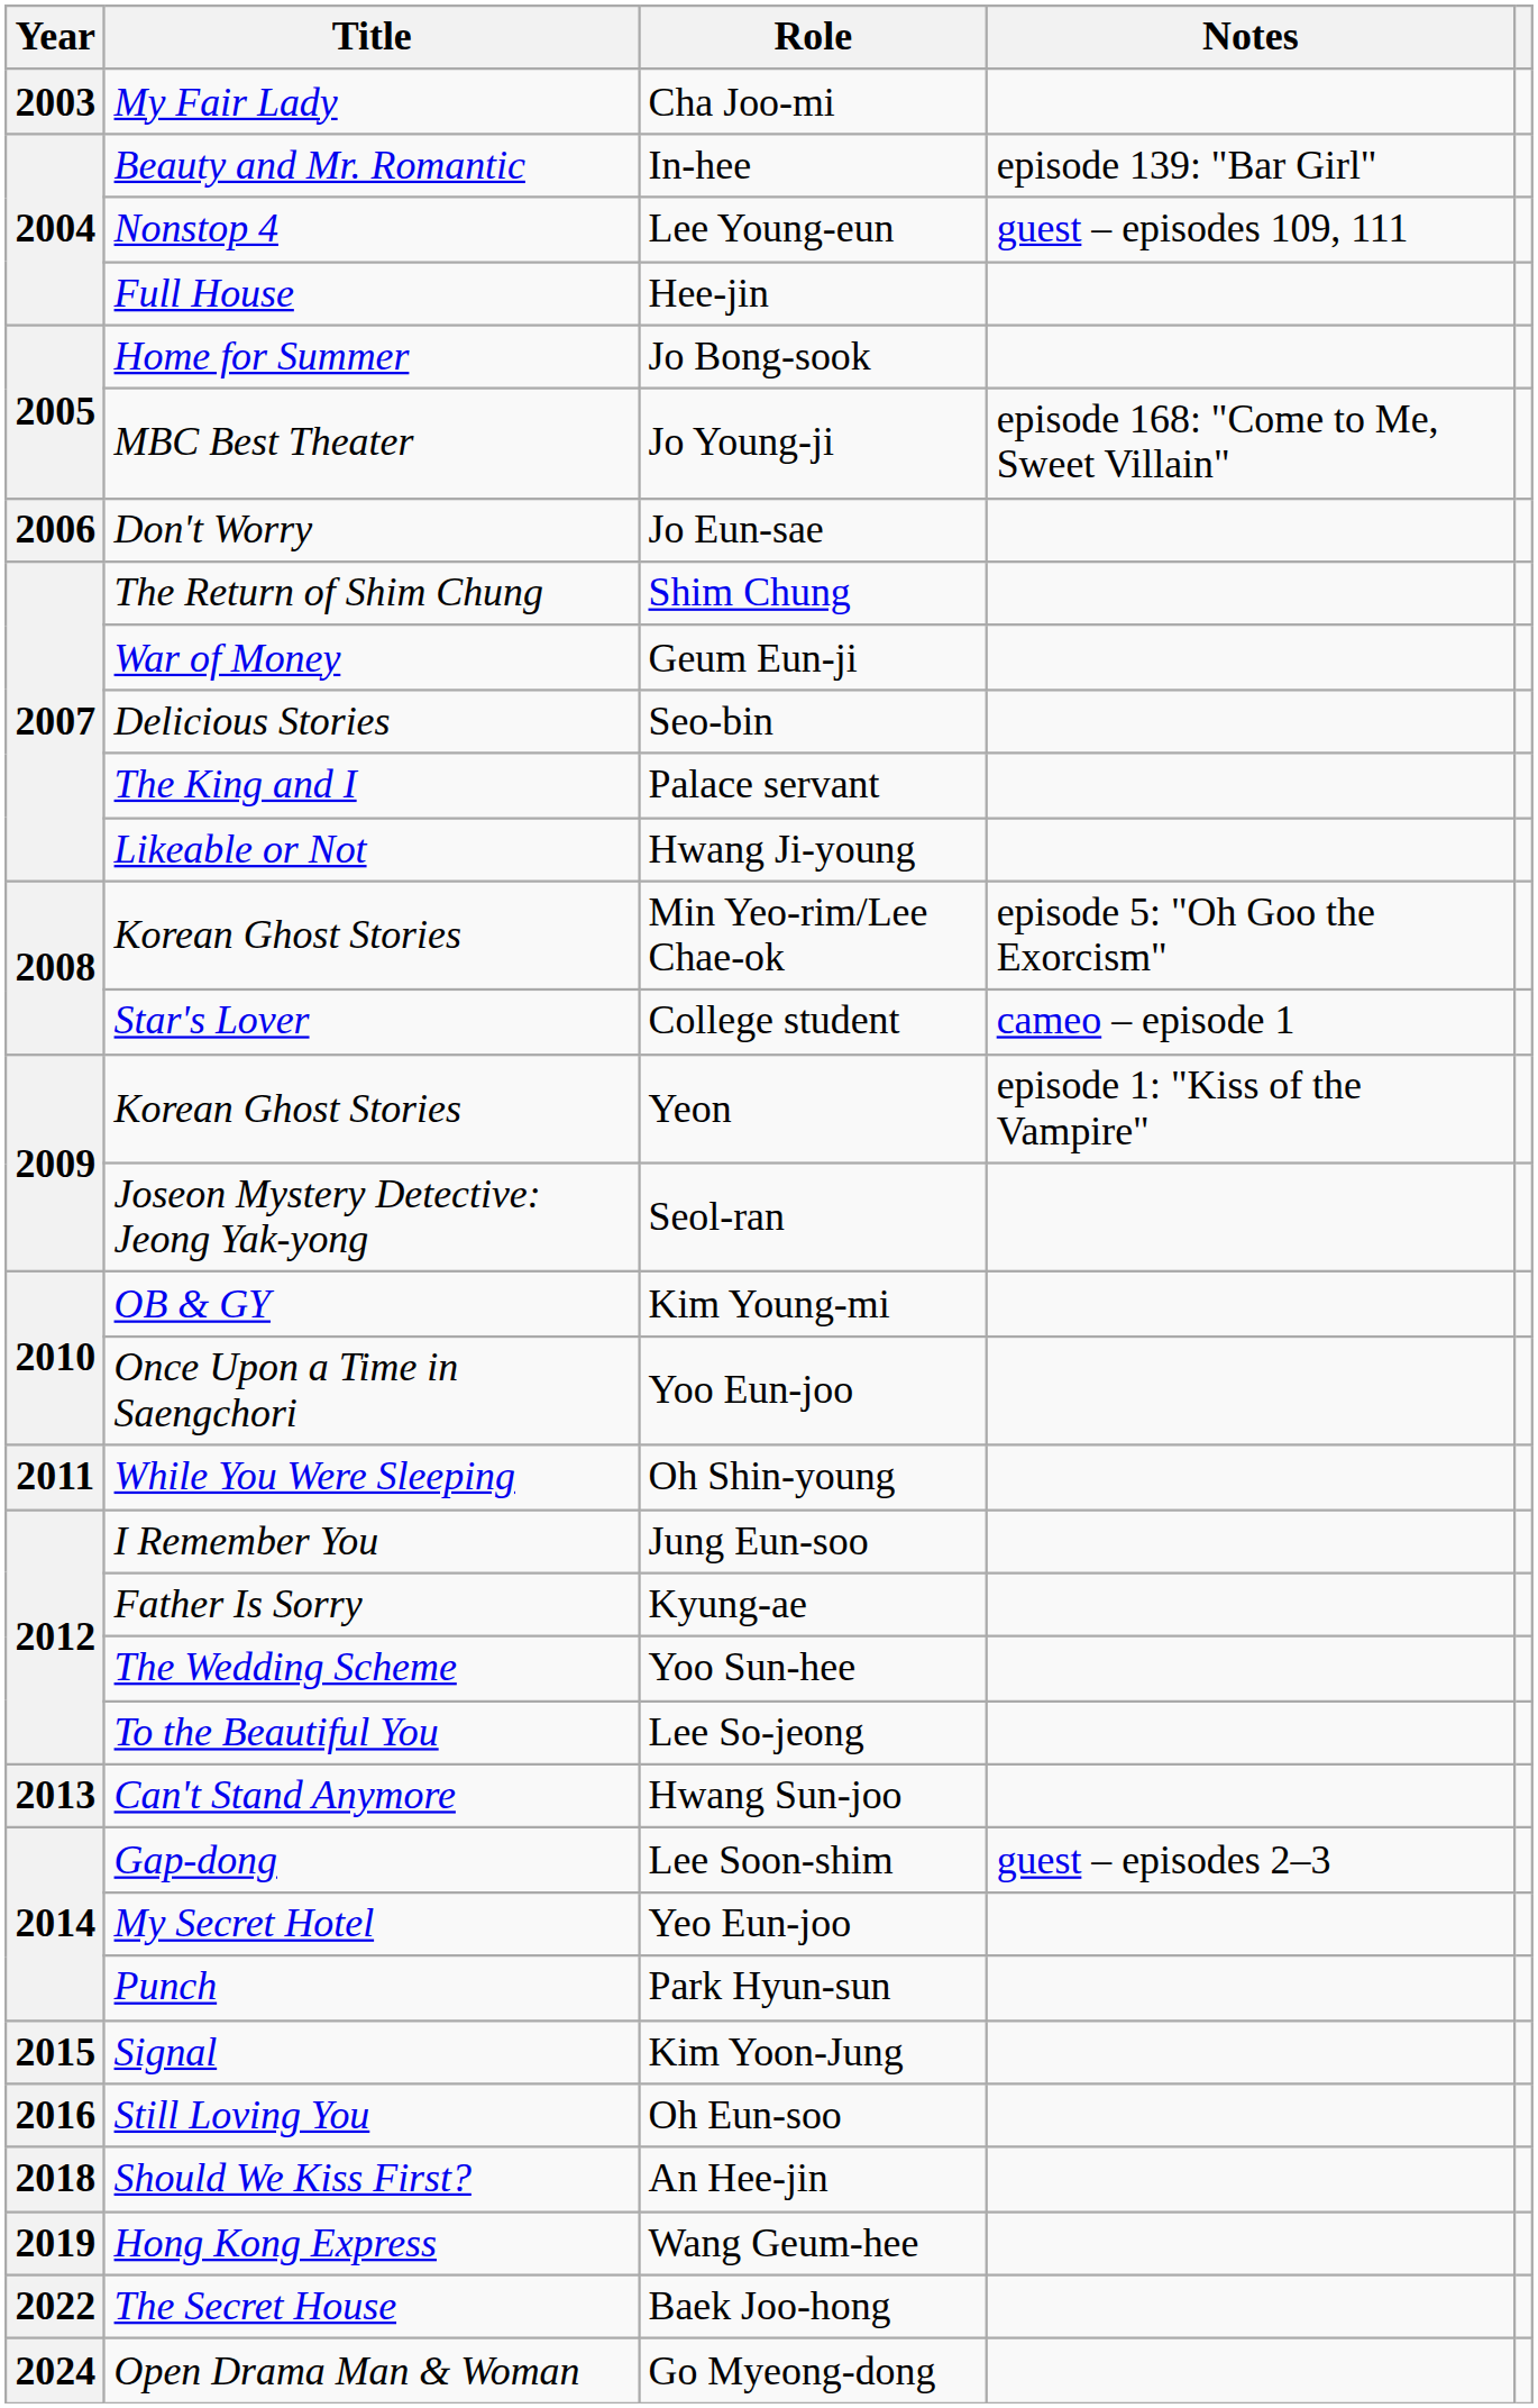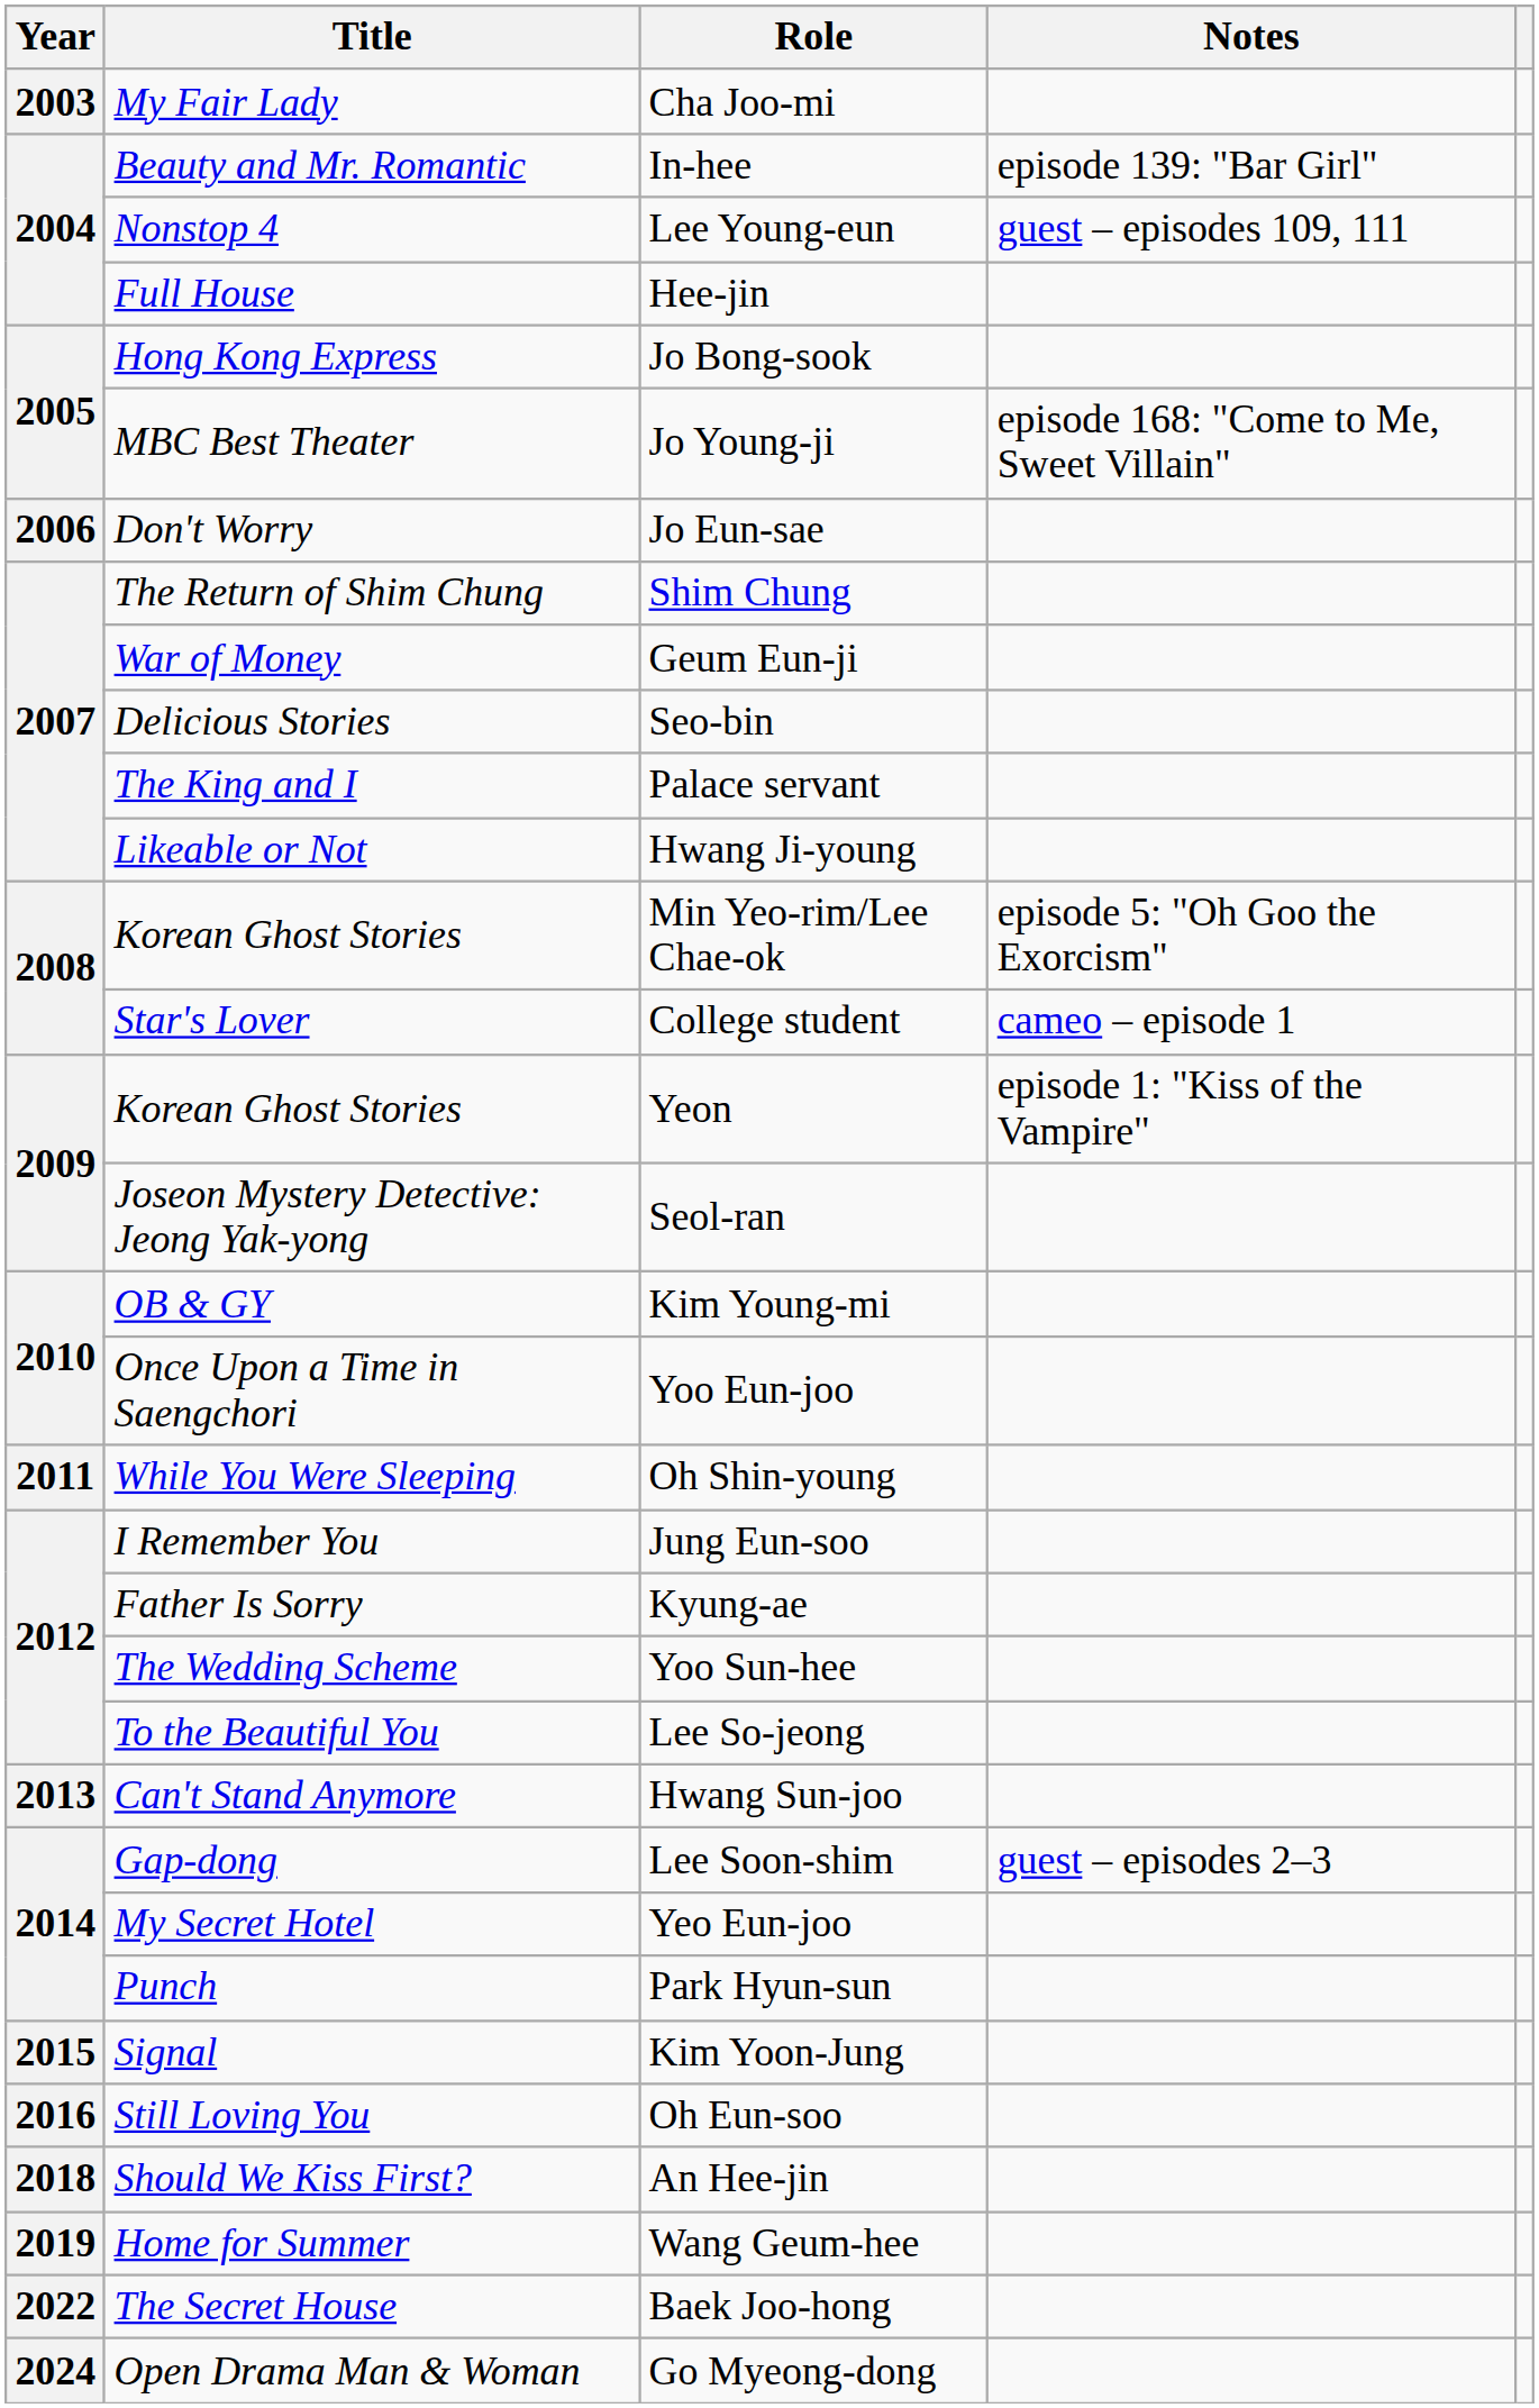Jo Bong-sook | Title: Home for Summer -> Hong Kong Express
Wang Geum-hee | Title: Hong Kong Express -> Home for Summer
